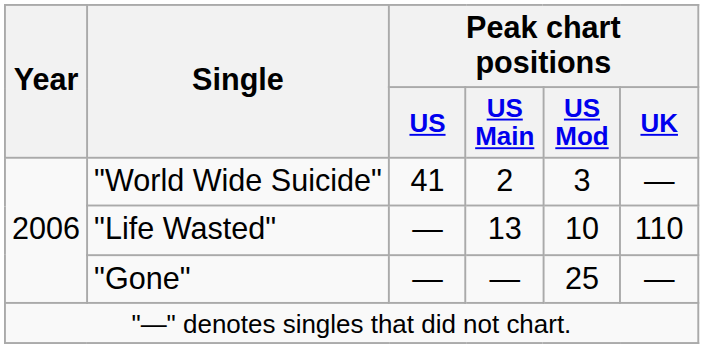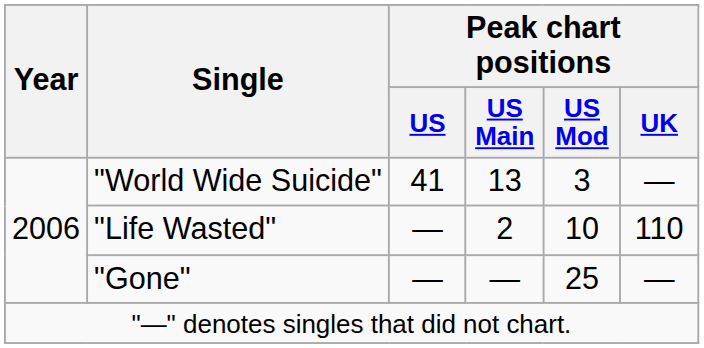"World Wide Suicide" | Peak chart positions / US Main: 2 -> 13
"Life Wasted" | Peak chart positions / US Main: 13 -> 2
